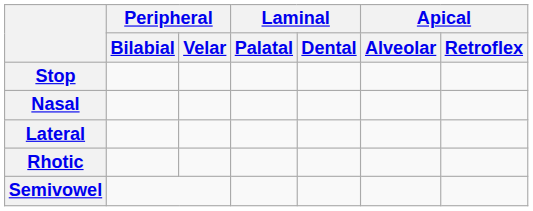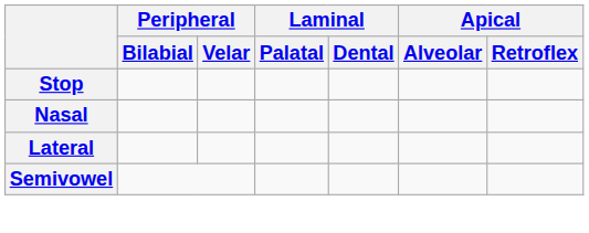- row: Rhotic
